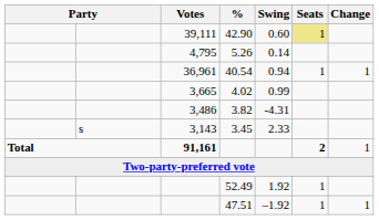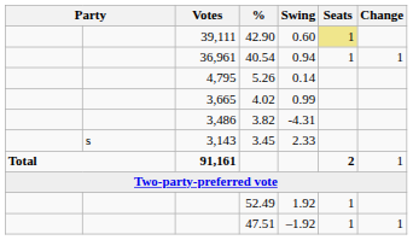rows swapped: 40.54 <-> 5.26
